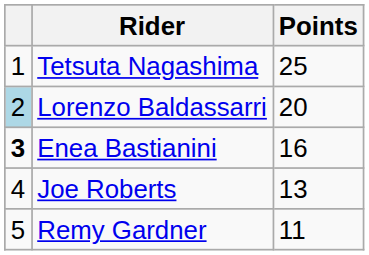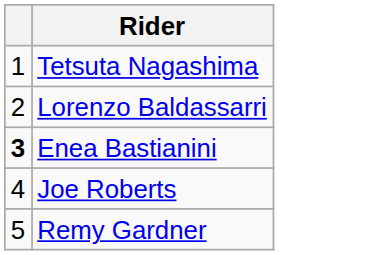- column: Points | 25 | 20 | 16 | 13 | 11
Lorenzo Baldassarri | column 1: lightblue background -> no background
